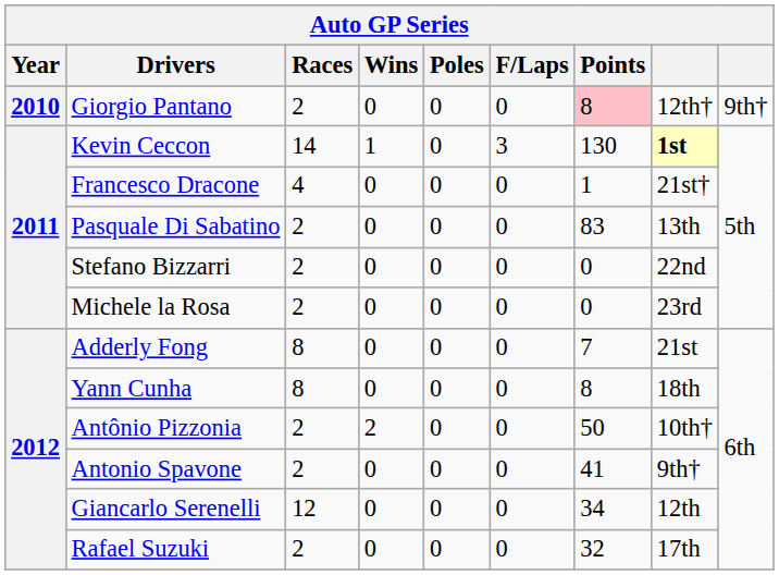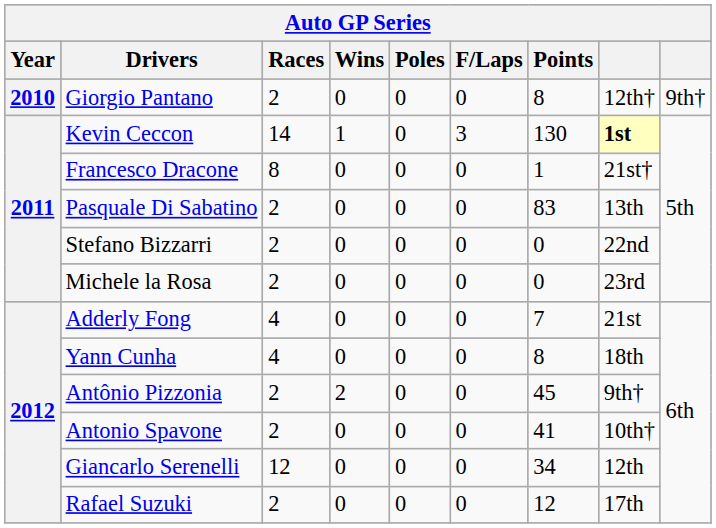Giorgio Pantano | Points: pink background -> no background
Francesco Dracone | Races: 4 -> 8
Adderly Fong | Races: 8 -> 4
Yann Cunha | Races: 8 -> 4
Antônio Pizzonia | Points: 50 -> 45
Antônio Pizzonia | column 8: 10th† -> 9th†
Antonio Spavone | column 8: 9th† -> 10th†
Rafael Suzuki | Points: 32 -> 12
